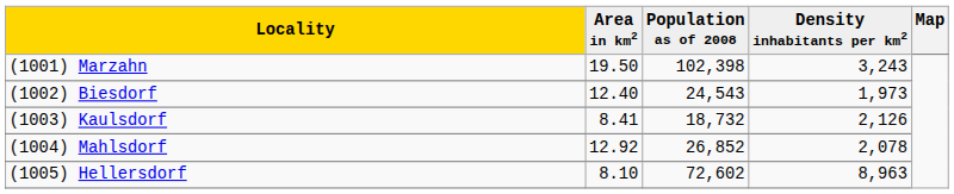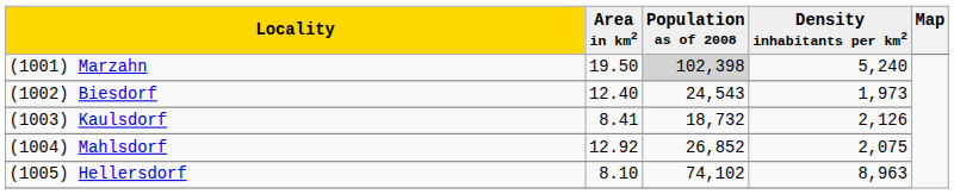(1001) Marzahn | Population as of 2008: no background -> lightgrey background
(1001) Marzahn | Density inhabitants per km2: 3,243 -> 5,240
(1004) Mahlsdorf | Density inhabitants per km2: 2,078 -> 2,075
(1005) Hellersdorf | Population as of 2008: 72,602 -> 74,102
